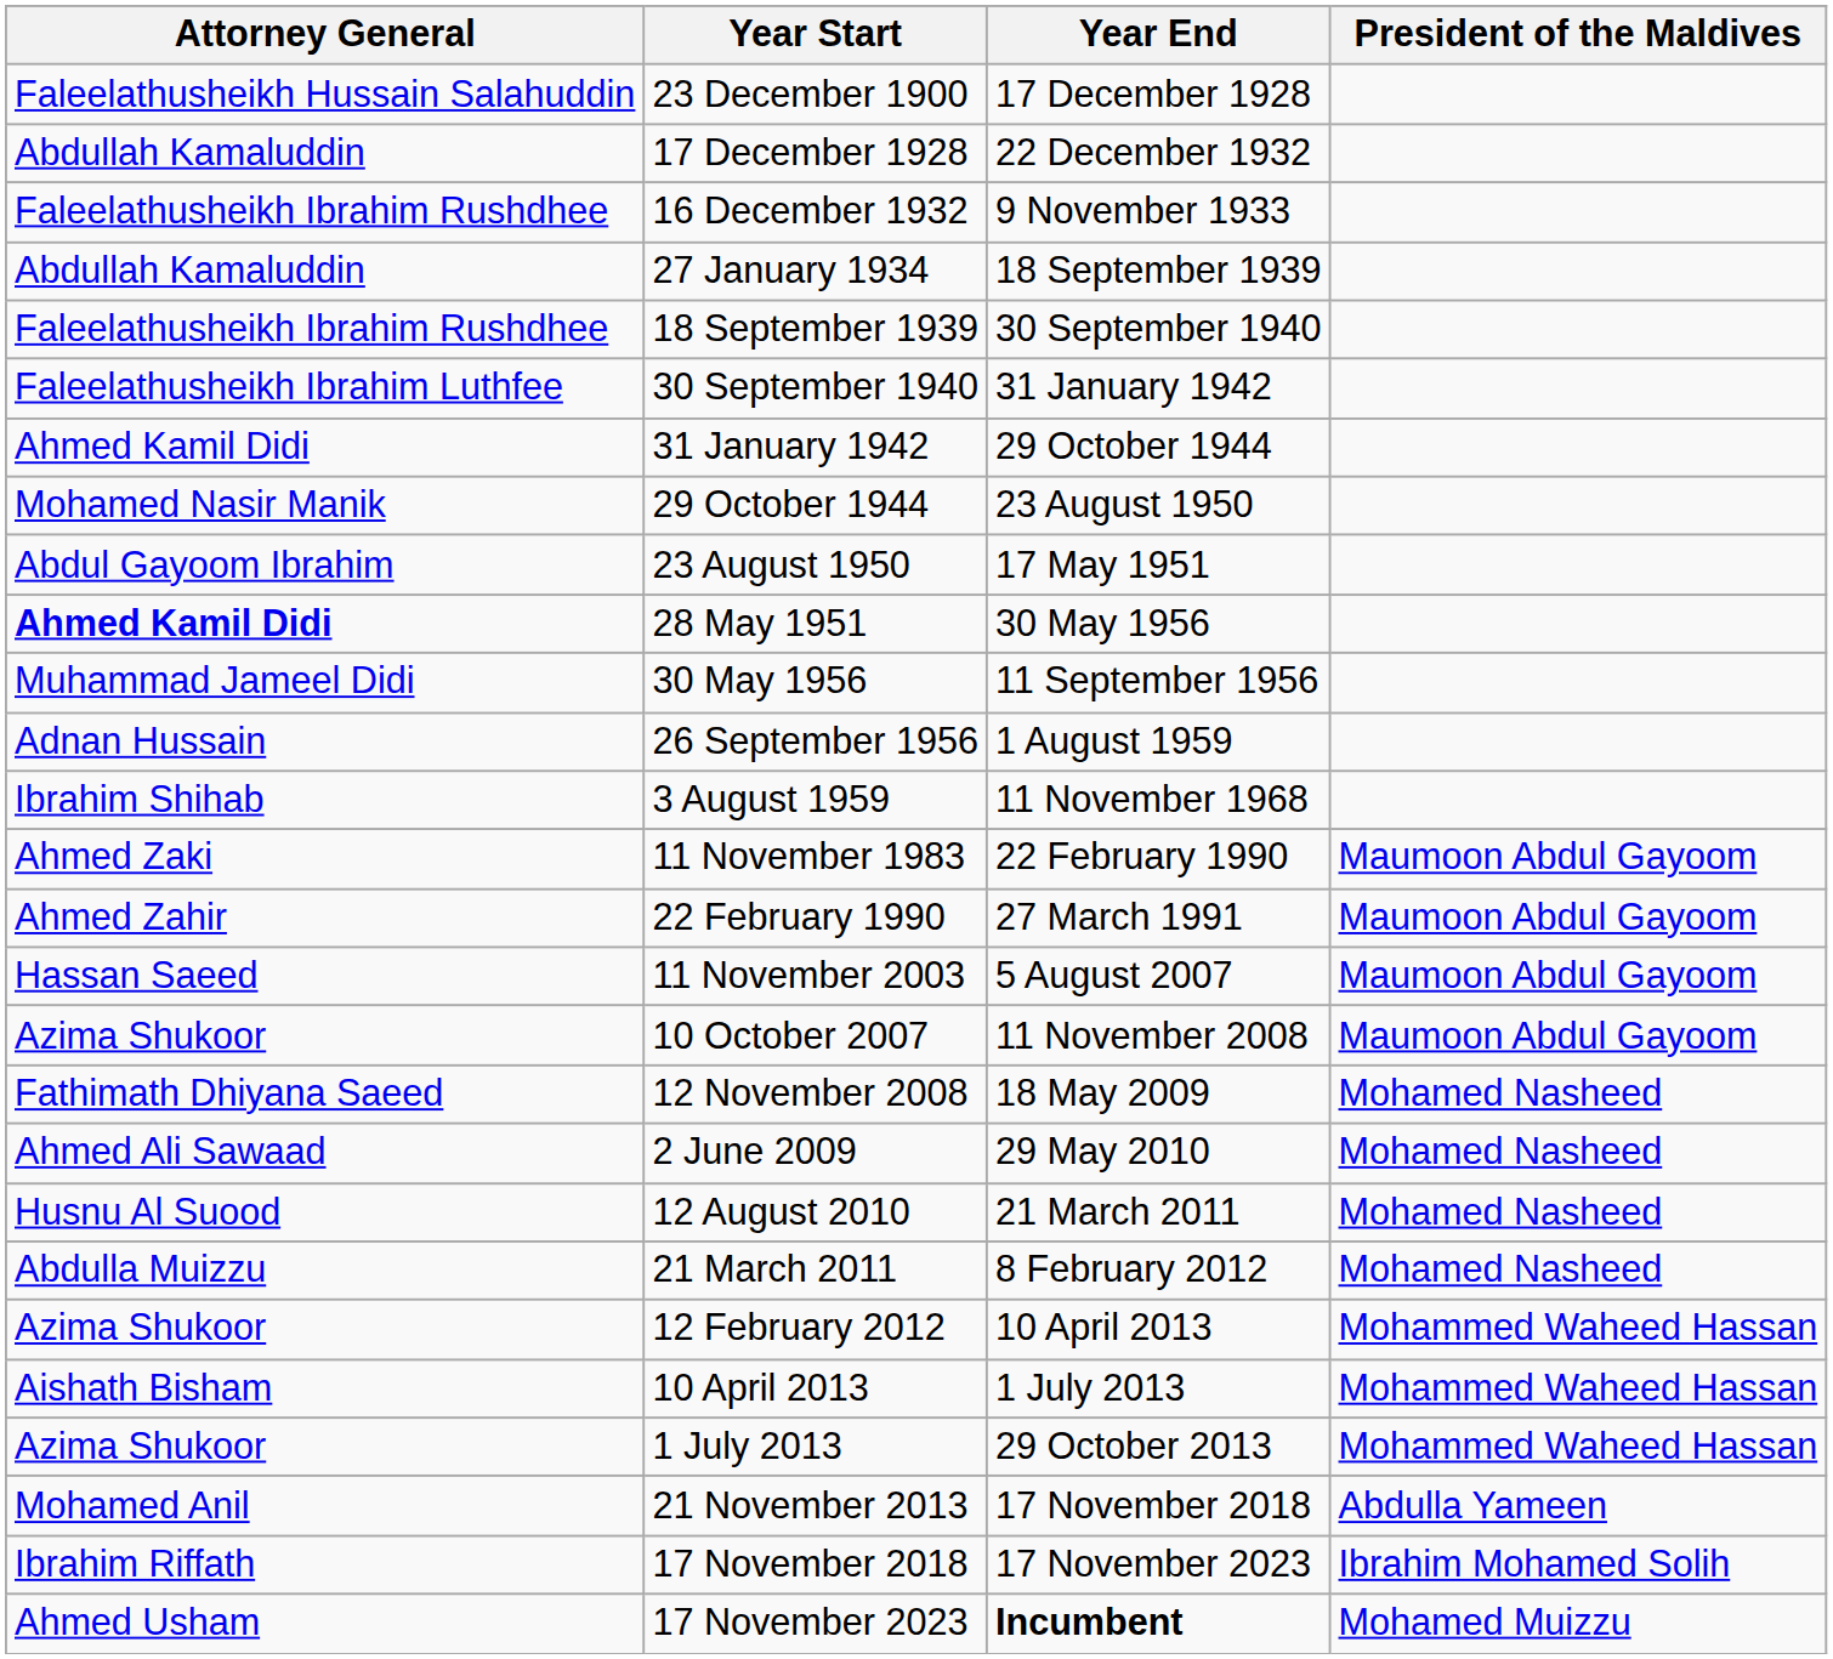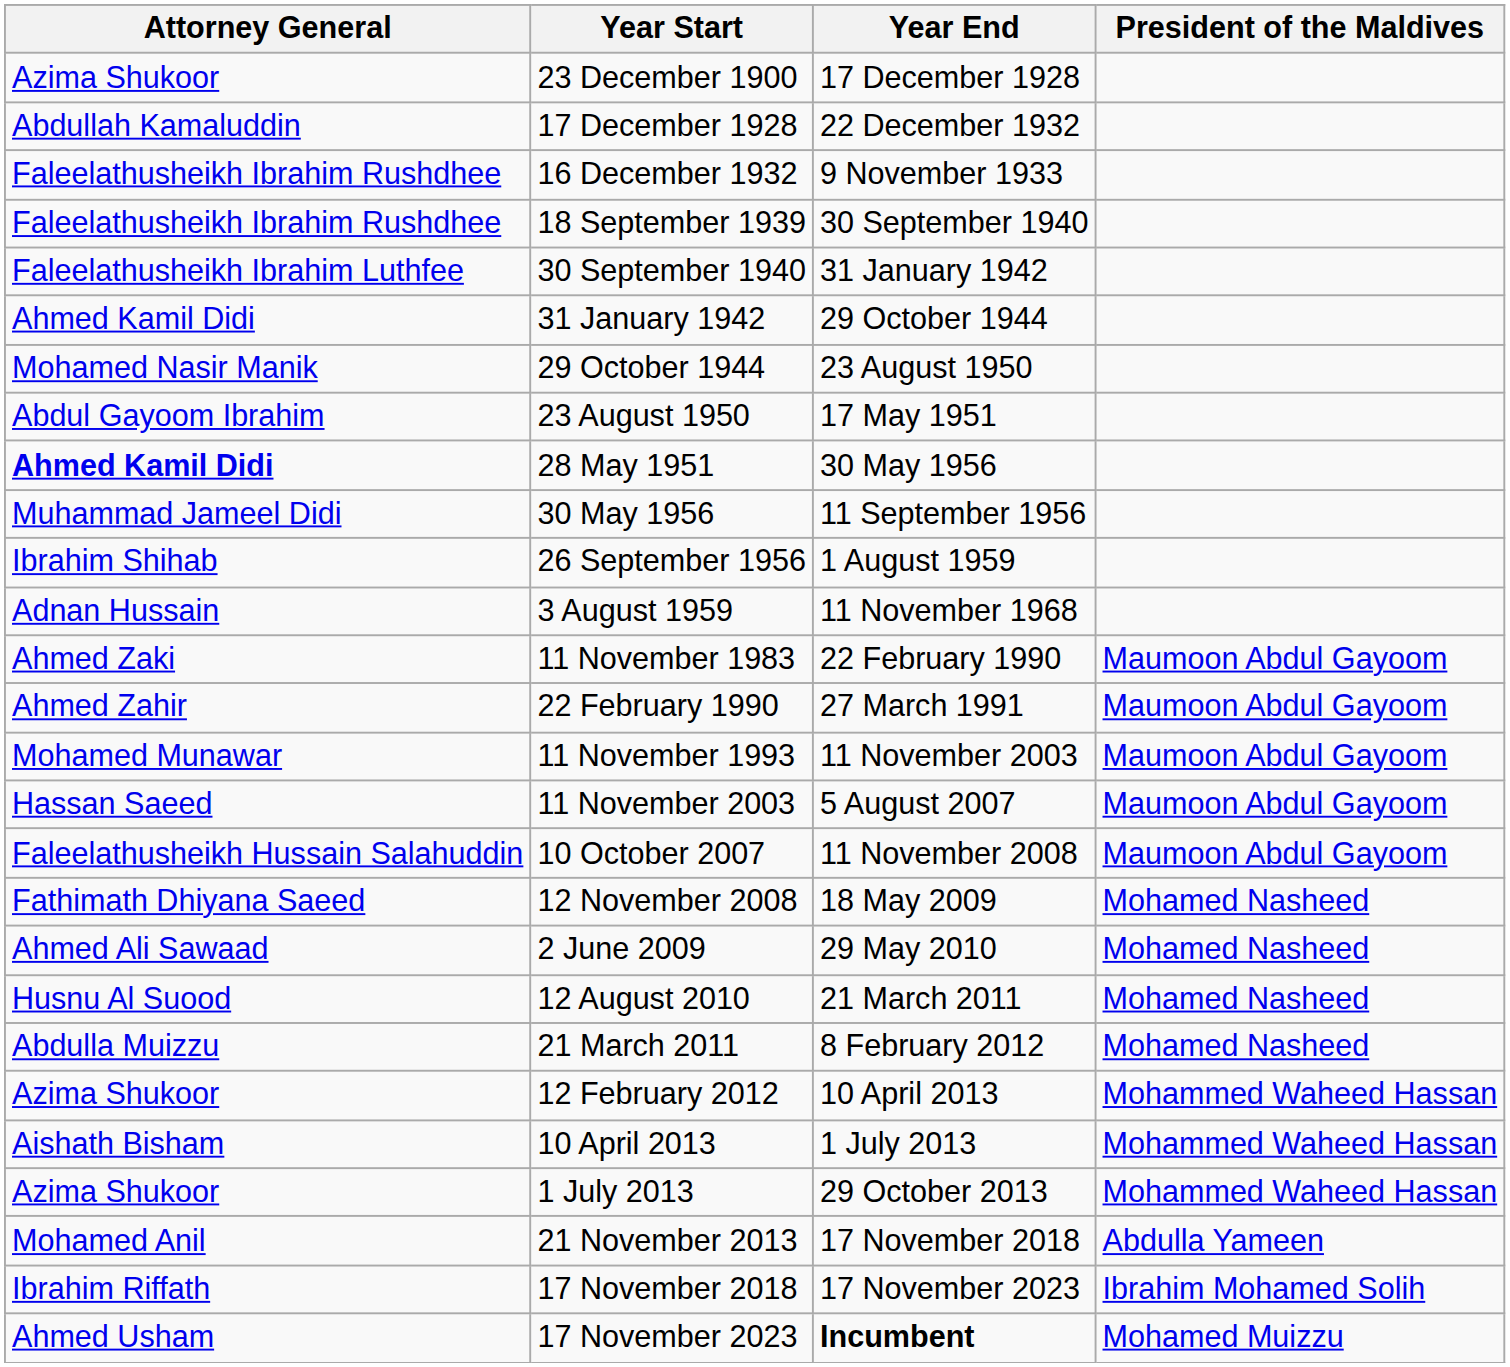23 December 1900 | Attorney General: Faleelathusheikh Hussain Salahuddin -> Azima Shukoor
- row: Abdullah Kamaluddin | 27 January 1934 | 18 September 1939
26 September 1956 | Attorney General: Adnan Hussain -> Ibrahim Shihab
3 August 1959 | Attorney General: Ibrahim Shihab -> Adnan Hussain
+ row: Mohamed Munawar | 11 November 1993 | 11 November 2003 | Maumoon Abdul Gayoom
10 October 2007 | Attorney General: Azima Shukoor -> Faleelathusheikh Hussain Salahuddin
